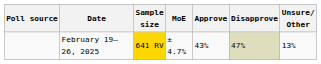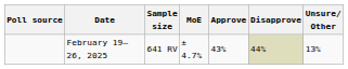February 19–26, 2025 | Sample size: gold background -> no background
February 19–26, 2025 | Disapprove: 47% -> 44%
